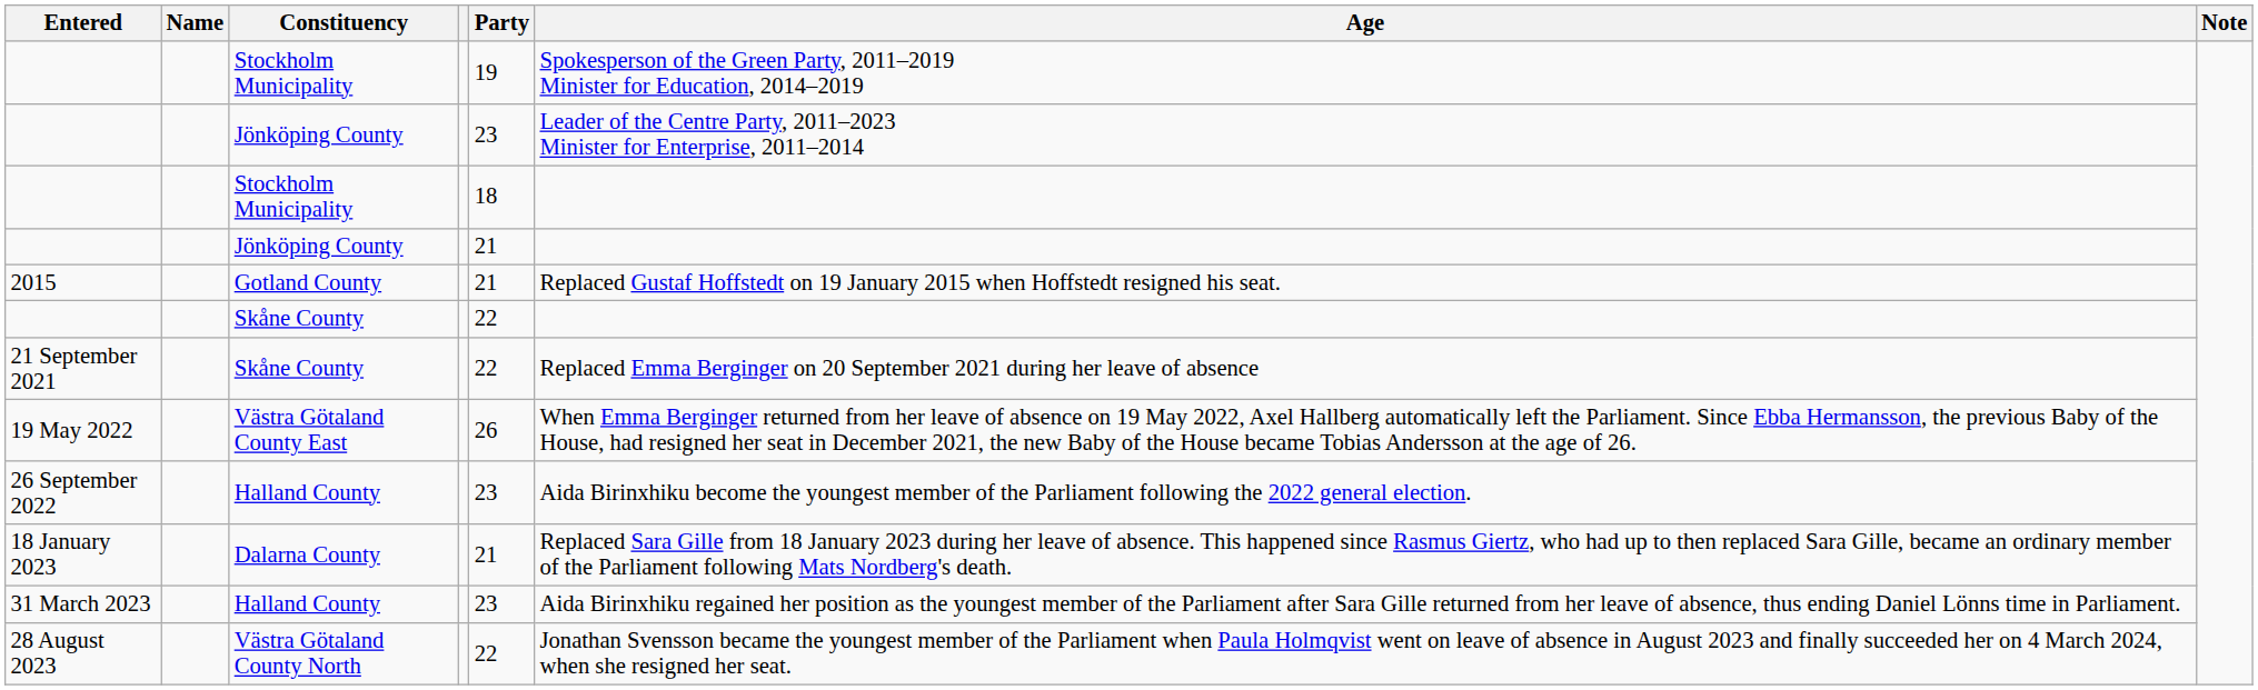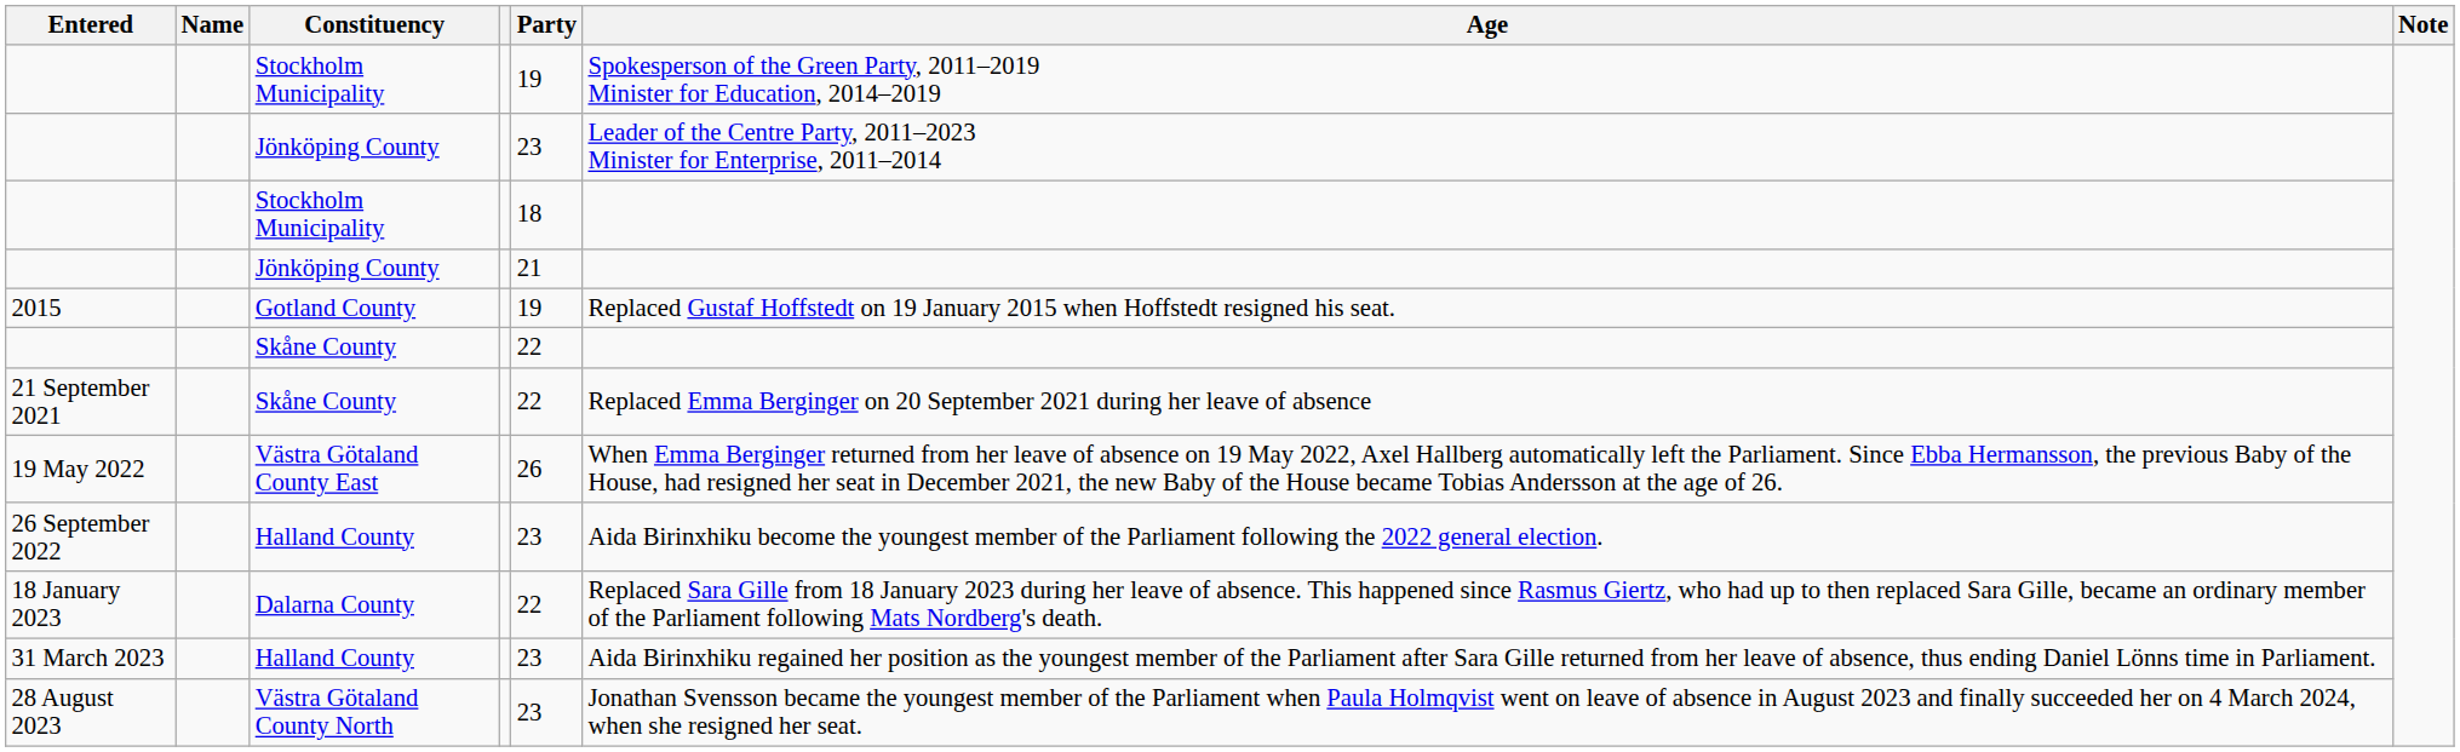2015 | Party: 21 -> 19
18 January 2023 | Party: 21 -> 22
28 August 2023 | Party: 22 -> 23
